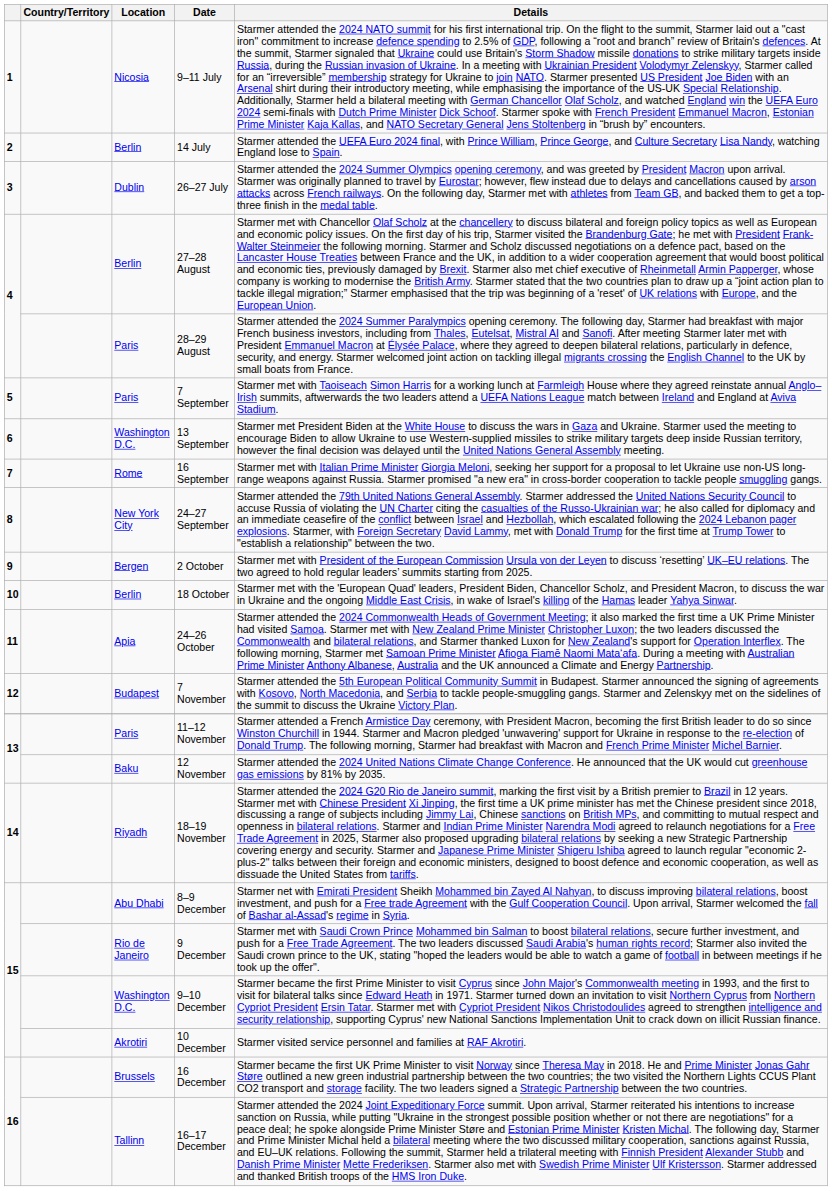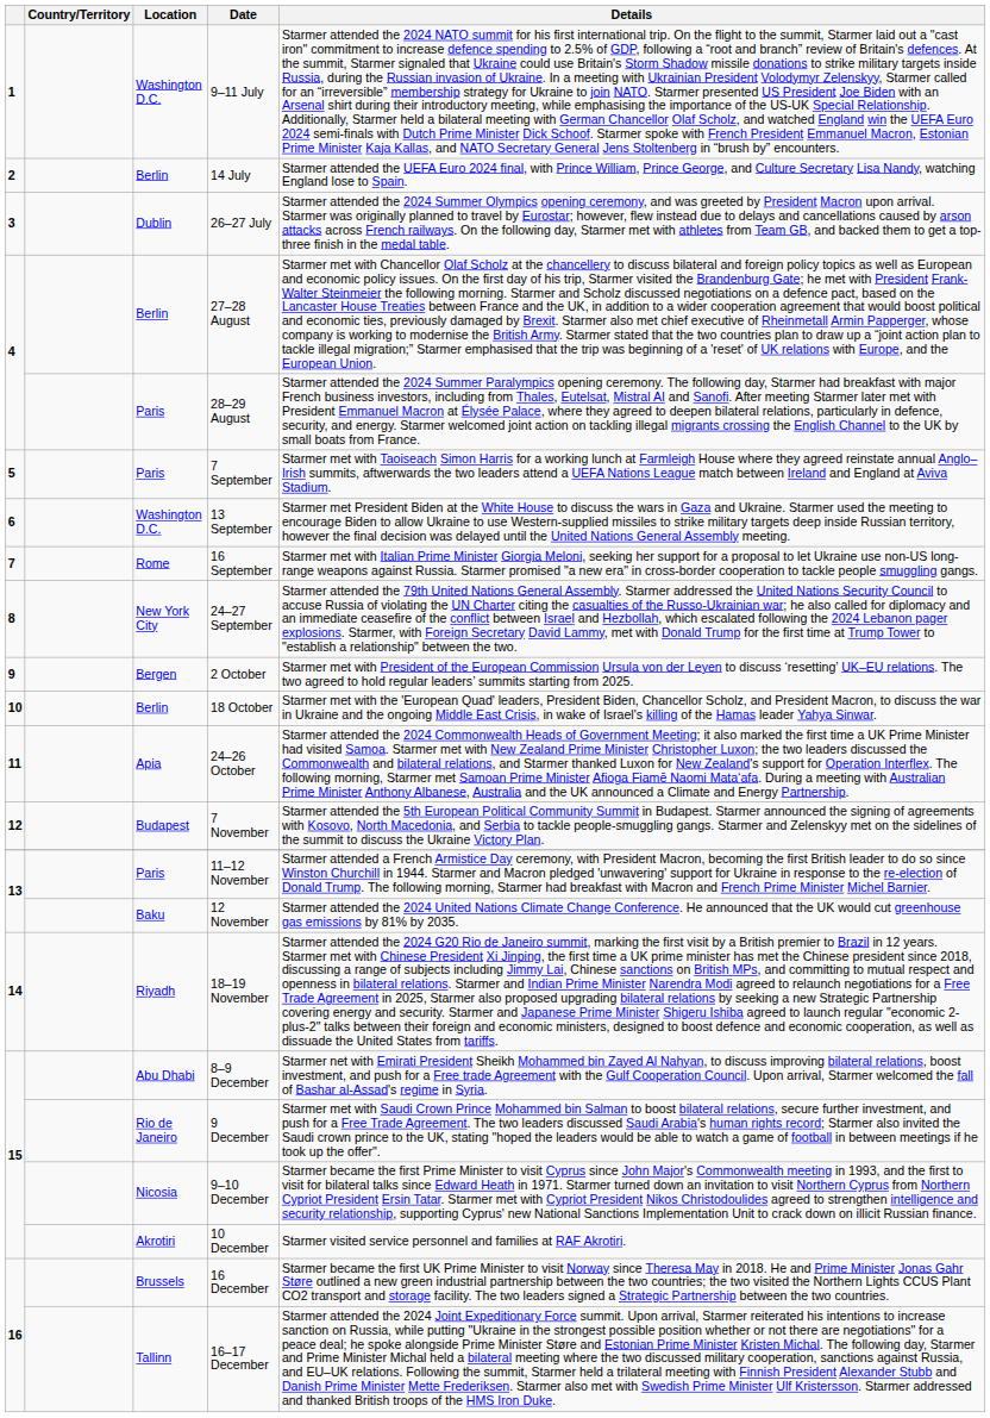9–11 July | Location: Nicosia -> Washington D.C.
9–10 December | Location: Washington D.C. -> Nicosia
